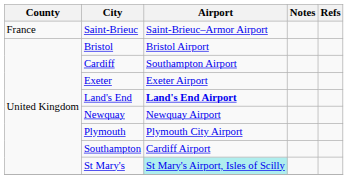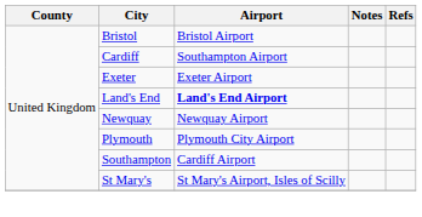- row: France | Saint-Brieuc | Saint-Brieuc–Armor Airport
St Mary's | Airport: paleturquoise background -> no background
